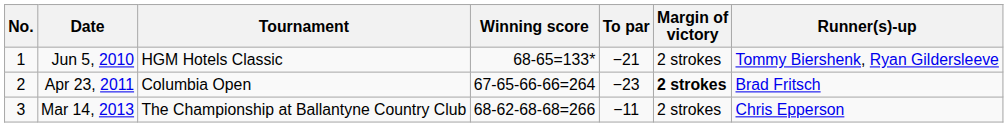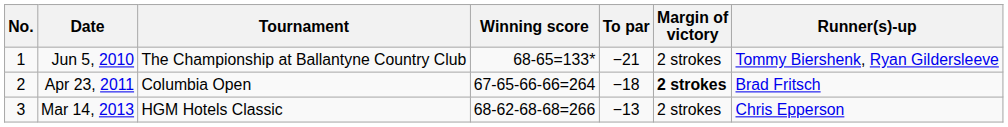Jun 5, 2010 | Tournament: HGM Hotels Classic -> The Championship at Ballantyne Country Club
Apr 23, 2011 | To par: −23 -> −18
Mar 14, 2013 | Tournament: The Championship at Ballantyne Country Club -> HGM Hotels Classic
Mar 14, 2013 | To par: −11 -> −13
